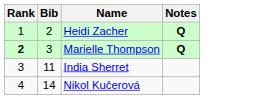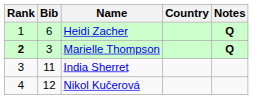+ column: Country
Heidi Zacher | Bib: 2 -> 6
Nikol Kučerová | Bib: 14 -> 12
